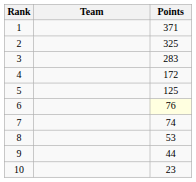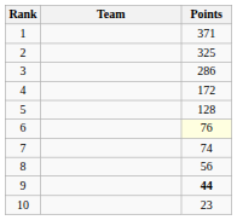3 | Points: 283 -> 286
5 | Points: 125 -> 128
8 | Points: 53 -> 56
9 | Points: normal -> bold
